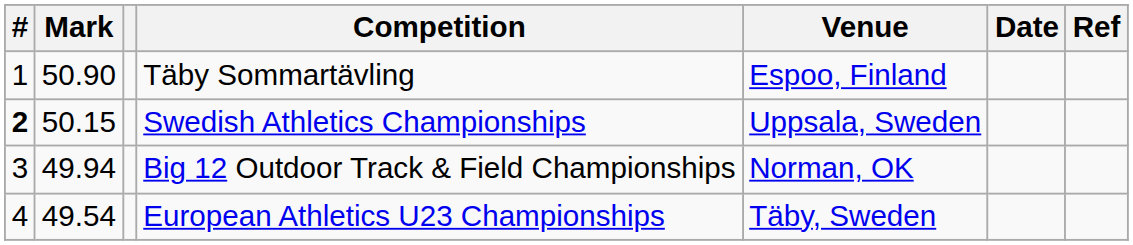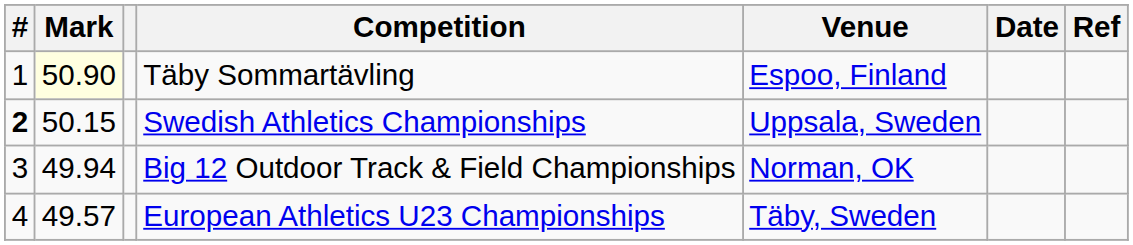Täby Sommartävling | Mark: no background -> lightyellow background
European Athletics U23 Championships | Mark: 49.54 -> 49.57
